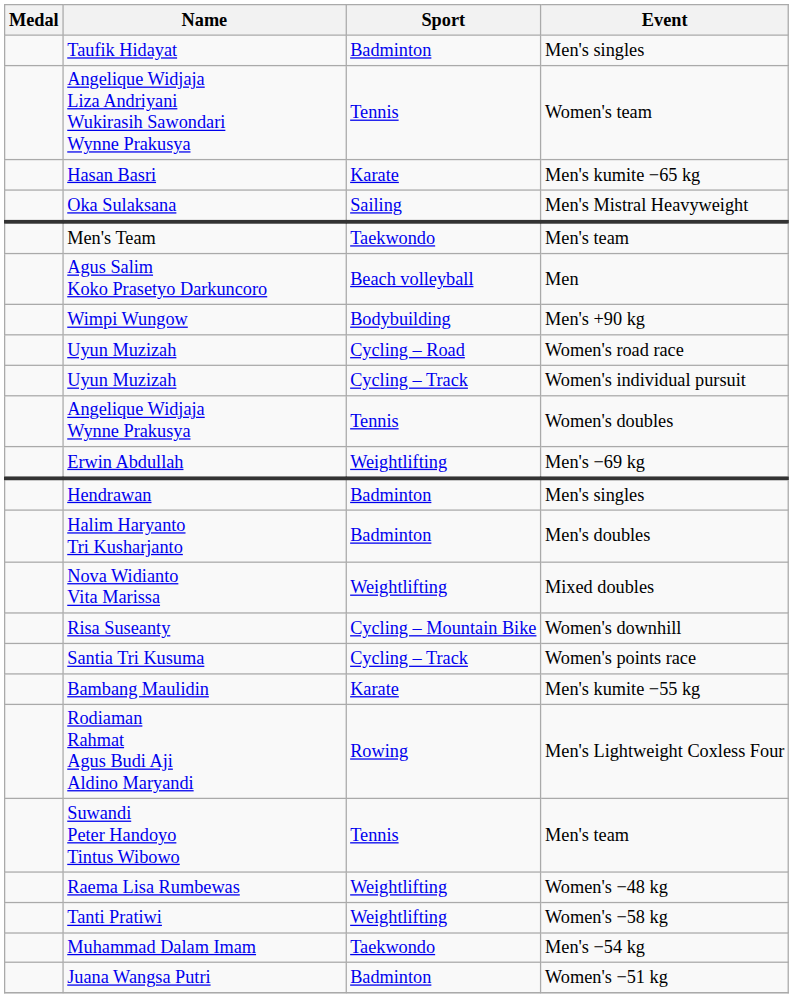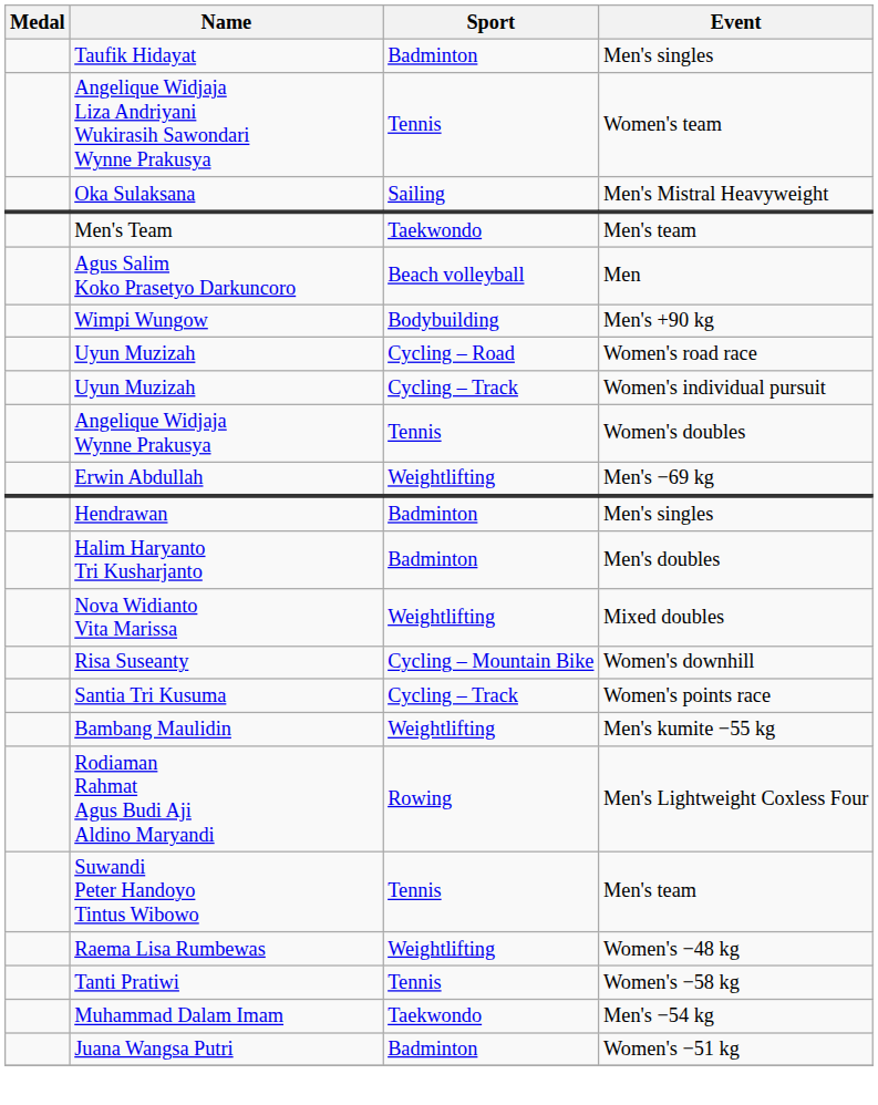- row: Hasan Basri | Karate | Men's kumite −65 kg
Bambang Maulidin | Sport: Karate -> Weightlifting
Tanti Pratiwi | Sport: Weightlifting -> Tennis
